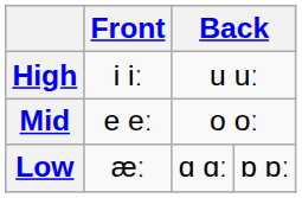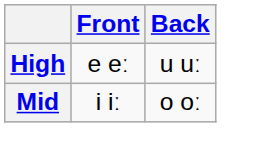High | Front: i iː -> e eː
Mid | Front: e eː -> i iː
- row: Low | æː | ɑ ɑː | ɒ ɒː
